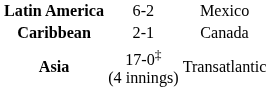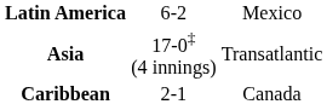rows swapped: Asia <-> Caribbean
